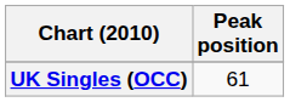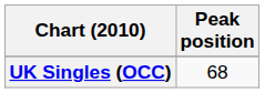UK Singles (OCC) | Peak position: 61 -> 68
